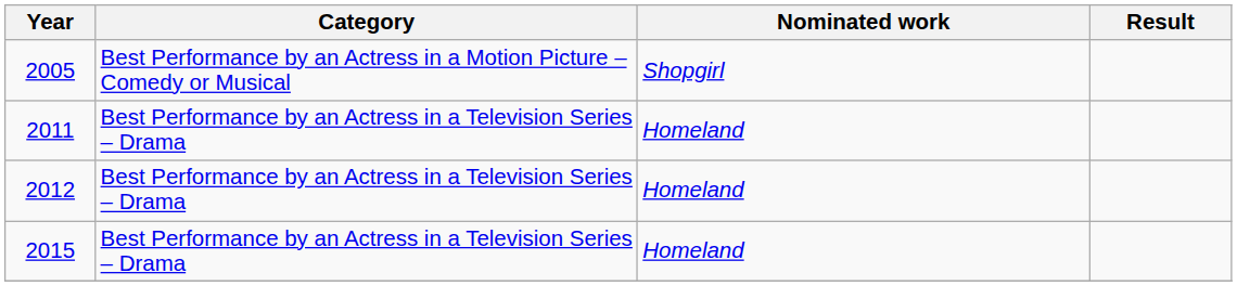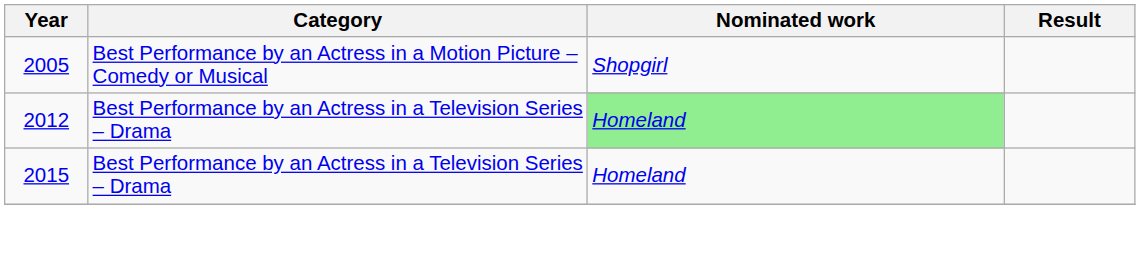- row: 2011 | Best Performance by an Actress in a Television Series – Drama | Homeland
2012 | Nominated work: no background -> lightgreen background
